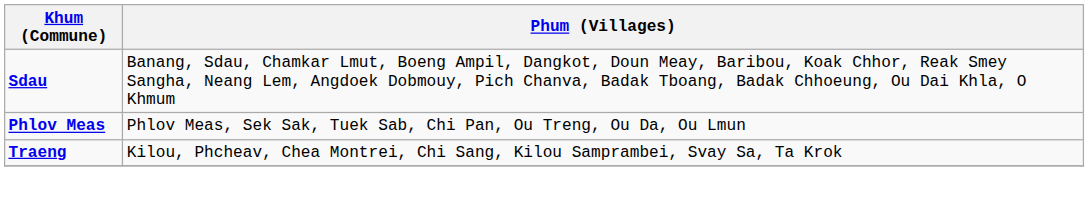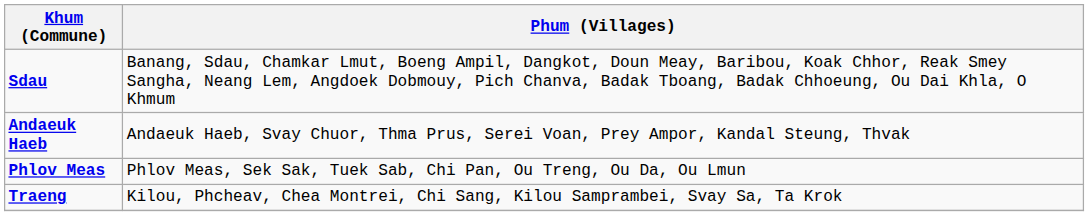+ row: Andaeuk Haeb | Andaeuk Haeb, Svay Chuor, Thma Prus, Serei Voan, Prey Ampor, Kandal Steung, Thvak
